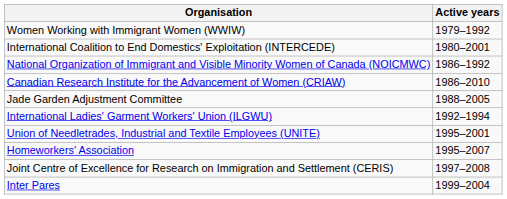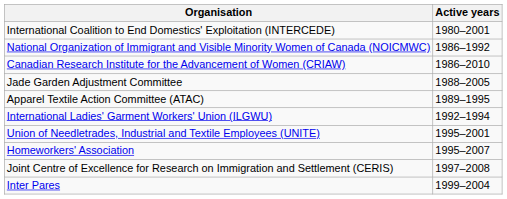- row: Women Working with Immigrant Women (WWIW) | 1979–1992
+ row: Apparel Textile Action Committee (ATAC) | 1989–1995
